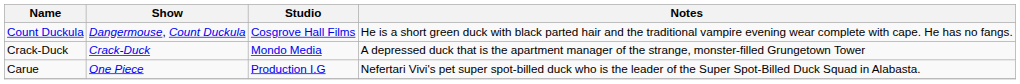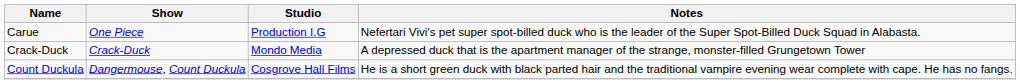rows swapped: Carue <-> Count Duckula
